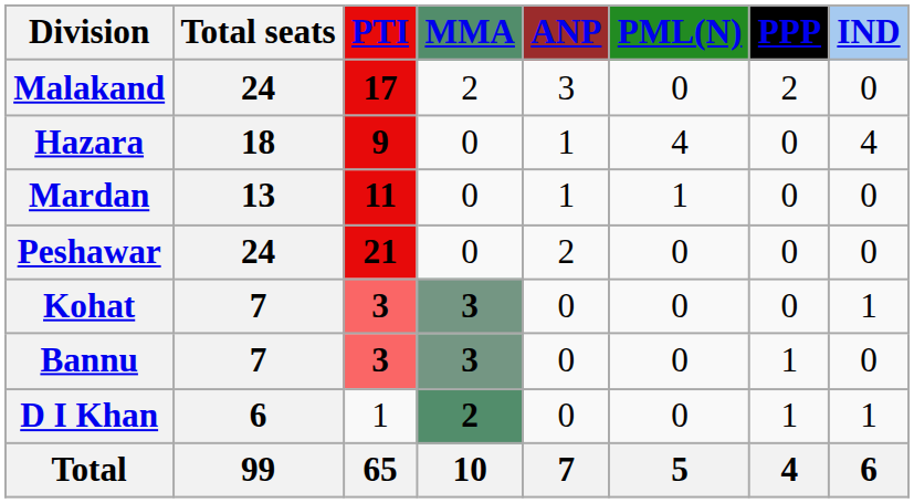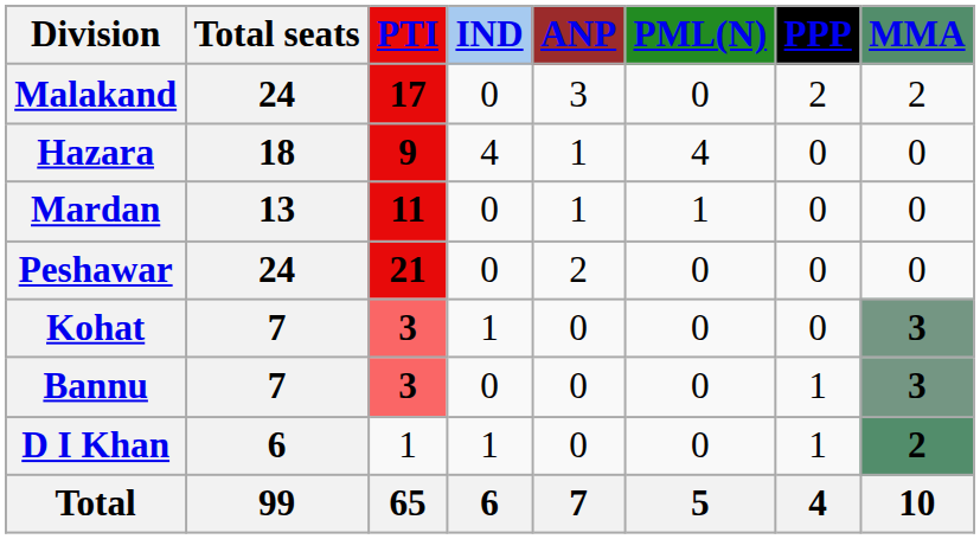columns swapped: MMA <-> IND
